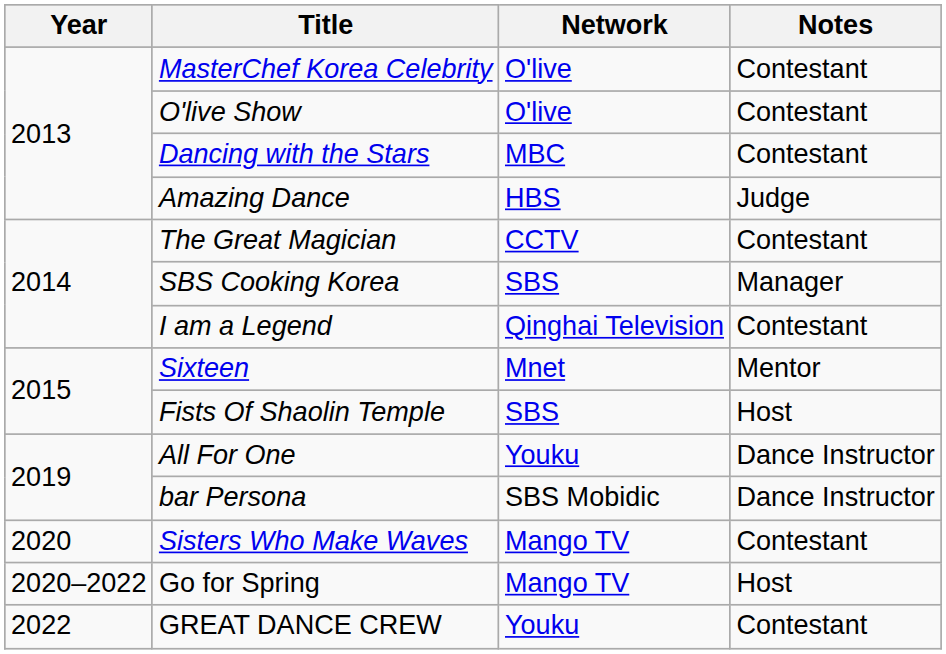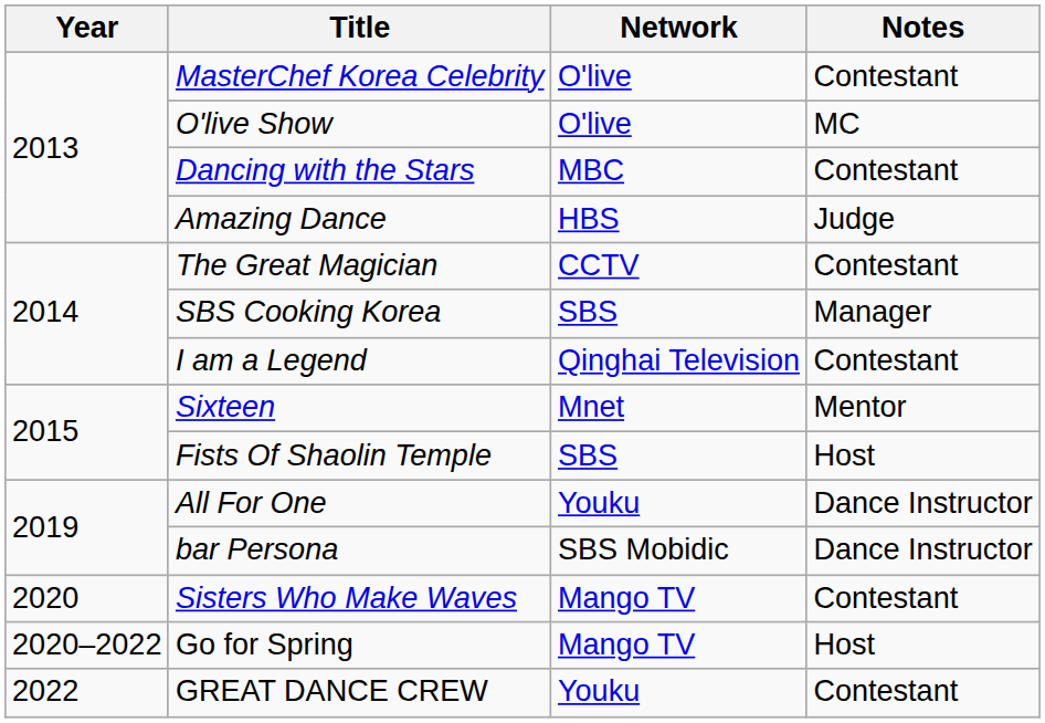O'live Show | Notes: Contestant -> MC
